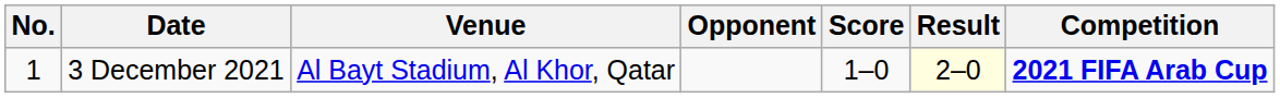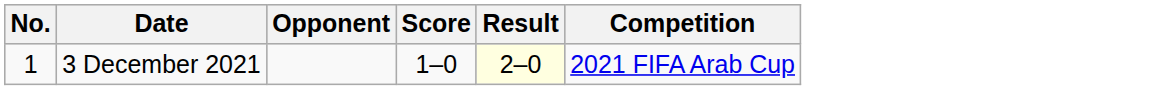- column: Venue | Al Bayt Stadium, Al Khor, Qatar
3 December 2021 | Competition: bold -> normal
